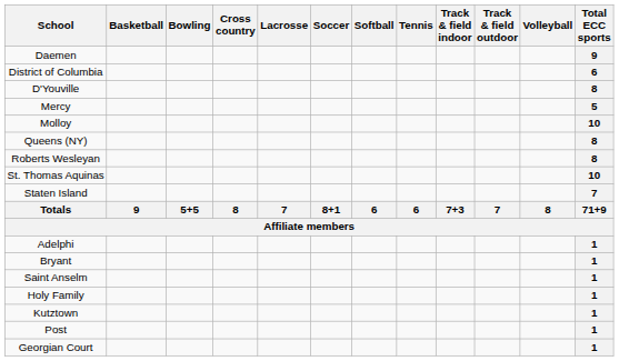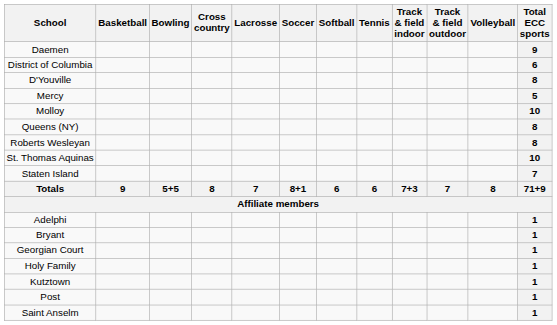rows swapped: Georgian Court <-> Saint Anselm
